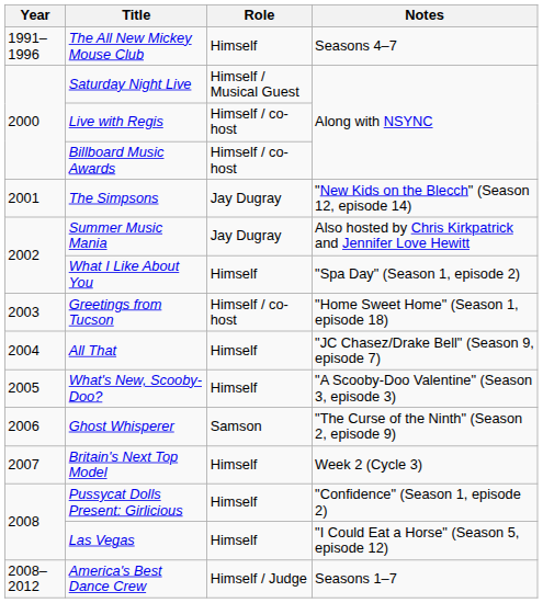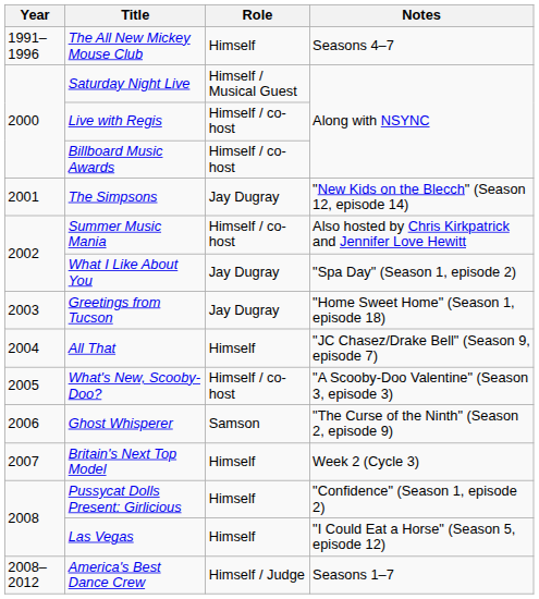Summer Music Mania | Role: Jay Dugray -> Himself / co-host
What I Like About You | Role: Himself -> Jay Dugray
Greetings from Tucson | Role: Himself / co-host -> Jay Dugray
What's New, Scooby-Doo? | Role: Himself -> Himself / co-host
